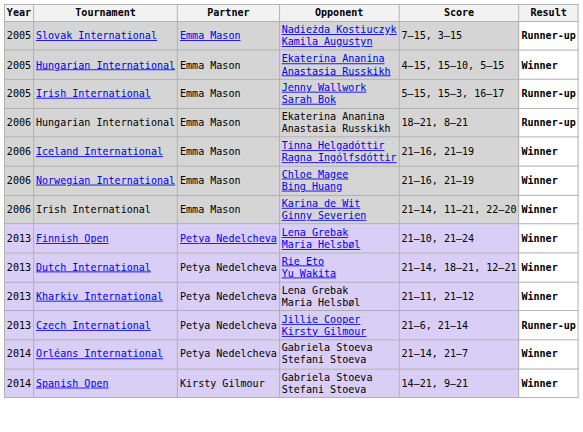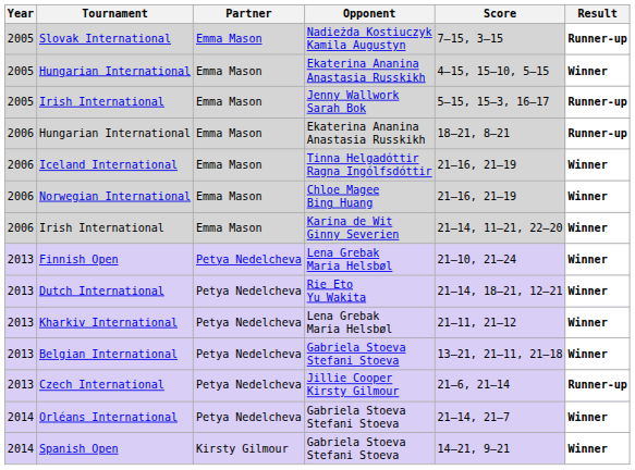+ row: 2013 | Belgian International | Petya Nedelcheva | Gabriela Stoeva Stefani Stoeva | 13–21, 21–11, 21–18 | Winner
